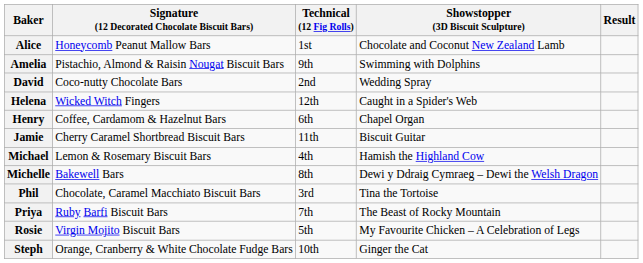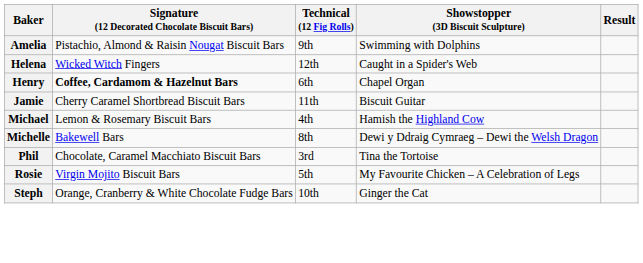- row: Alice | Honeycomb Peanut Mallow Bars | 1st | Chocolate and Coconut New Zealand Lamb
- row: David | Coco-nutty Chocolate Bars | 2nd | Wedding Spray
Henry | Signature (12 Decorated Chocolate Biscuit Bars): normal -> bold
- row: Priya | Ruby Barfi Biscuit Bars | 7th | The Beast of Rocky Mountain
